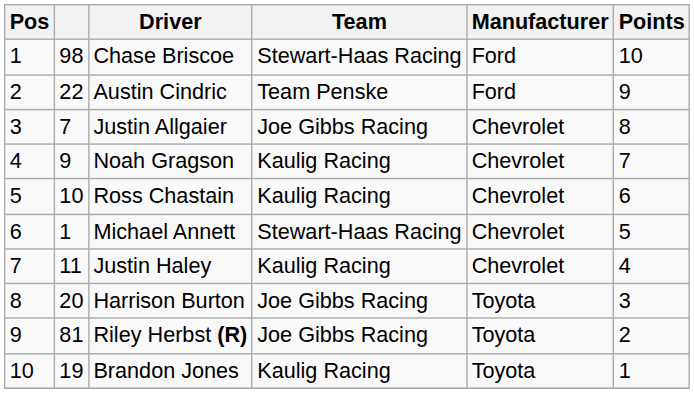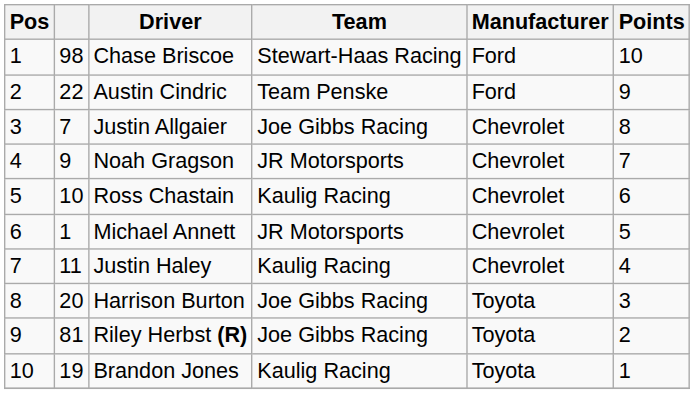Noah Gragson | Team: Kaulig Racing -> JR Motorsports
Michael Annett | Team: Stewart-Haas Racing -> JR Motorsports
